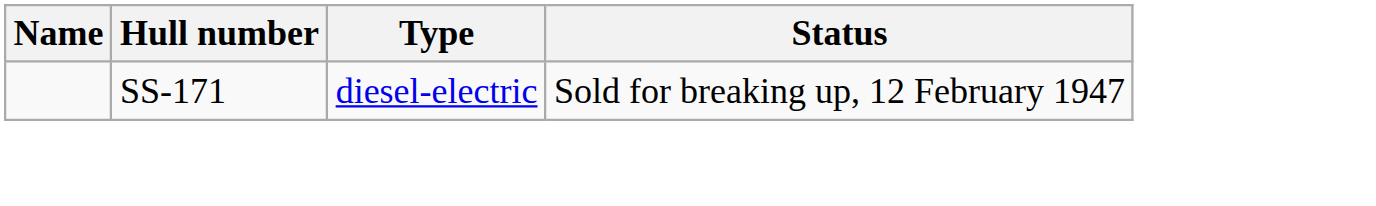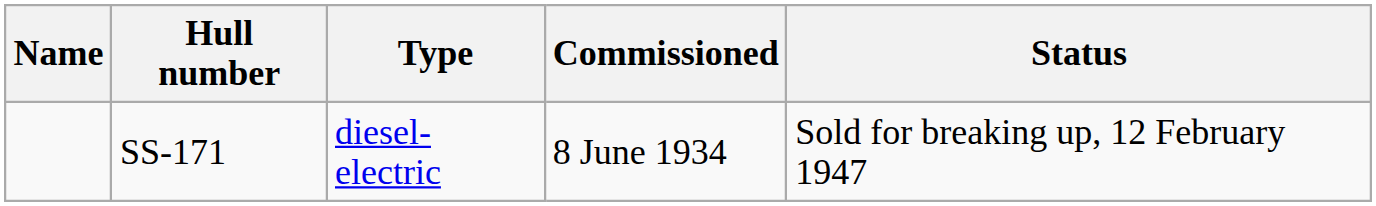+ column: Commissioned | 8 June 1934
